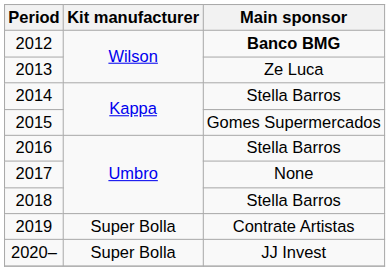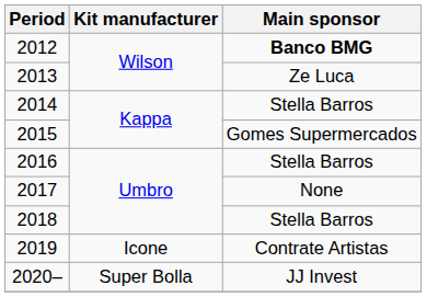2019 | Kit manufacturer: Super Bolla -> Icone
